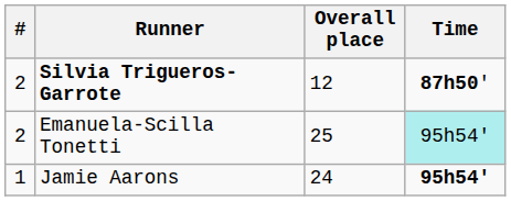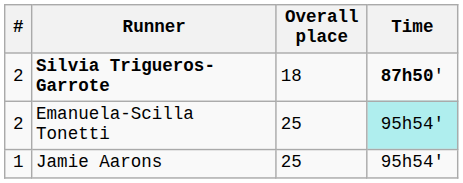Silvia Trigueros-Garrote | Overall place: 12 -> 18
Jamie Aarons | Overall place: 24 -> 25
Jamie Aarons | Time: bold -> normal
